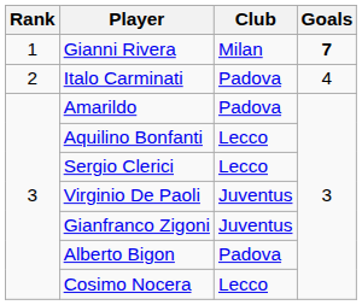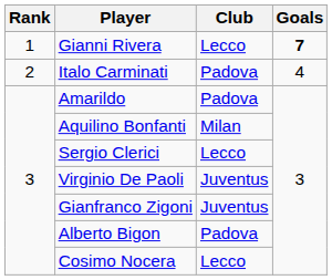Gianni Rivera | Club: Milan -> Lecco
Aquilino Bonfanti | Club: Lecco -> Milan
